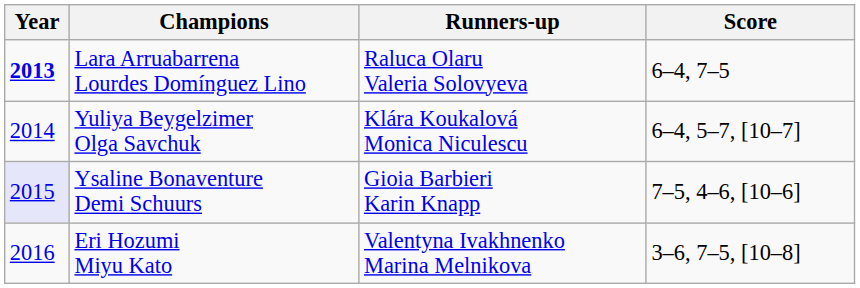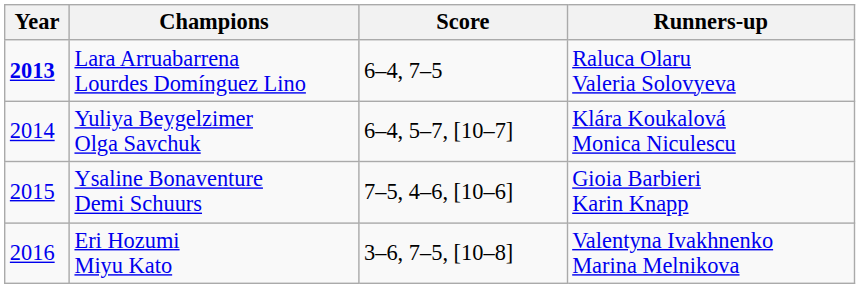columns swapped: Runners-up <-> Score
Ysaline Bonaventure Demi Schuurs | Year: lavender background -> no background
